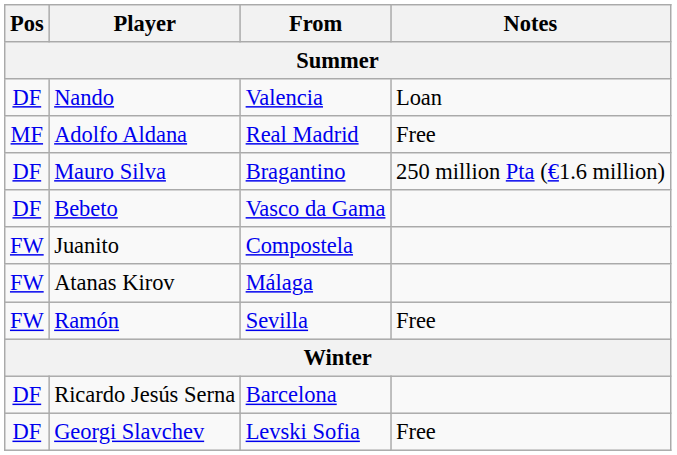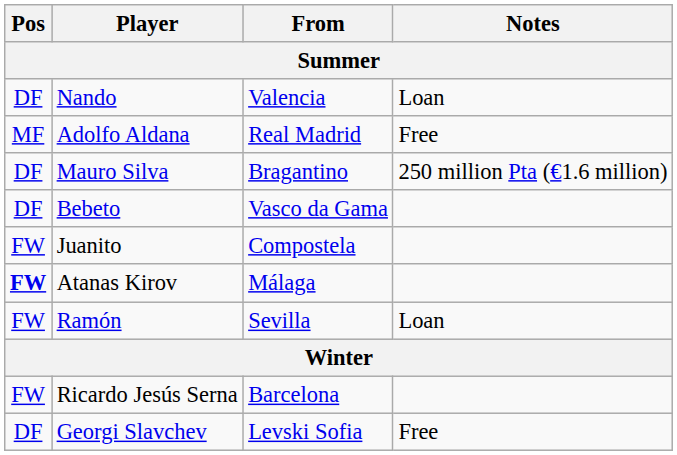Atanas Kirov | Pos: normal -> bold
Ramón | Notes: Free -> Loan
Ricardo Jesús Serna | Pos: DF -> FW
